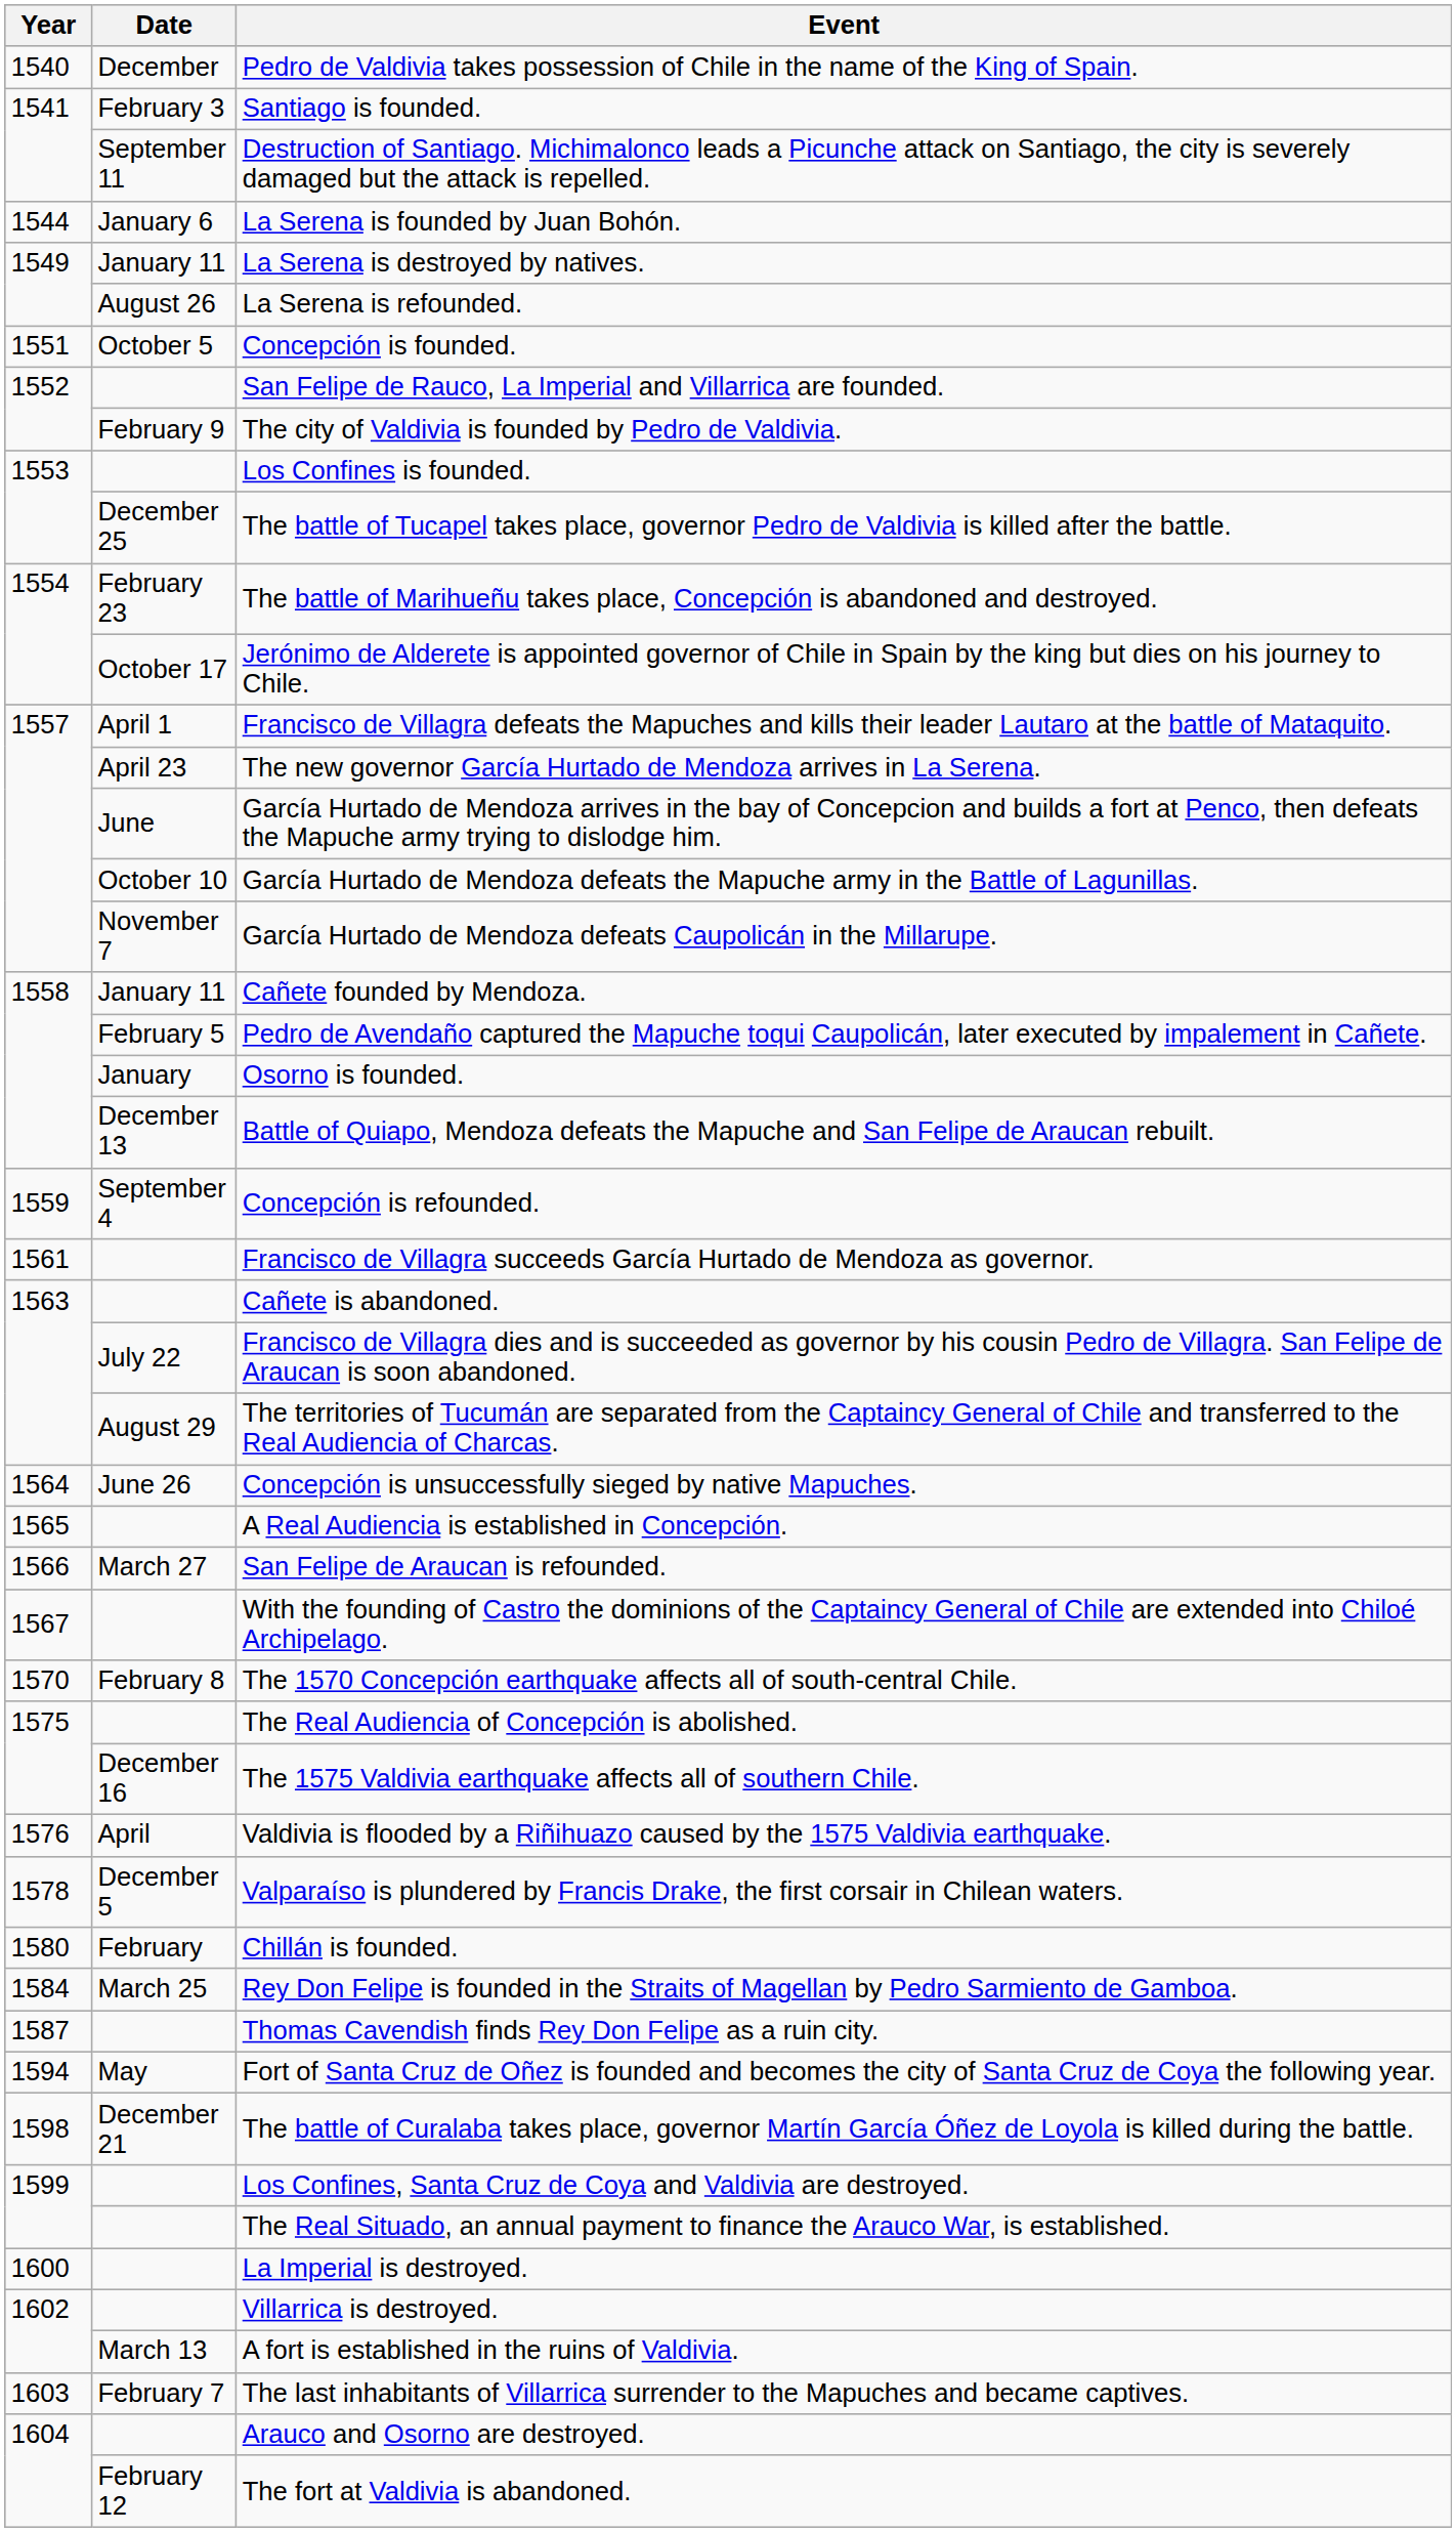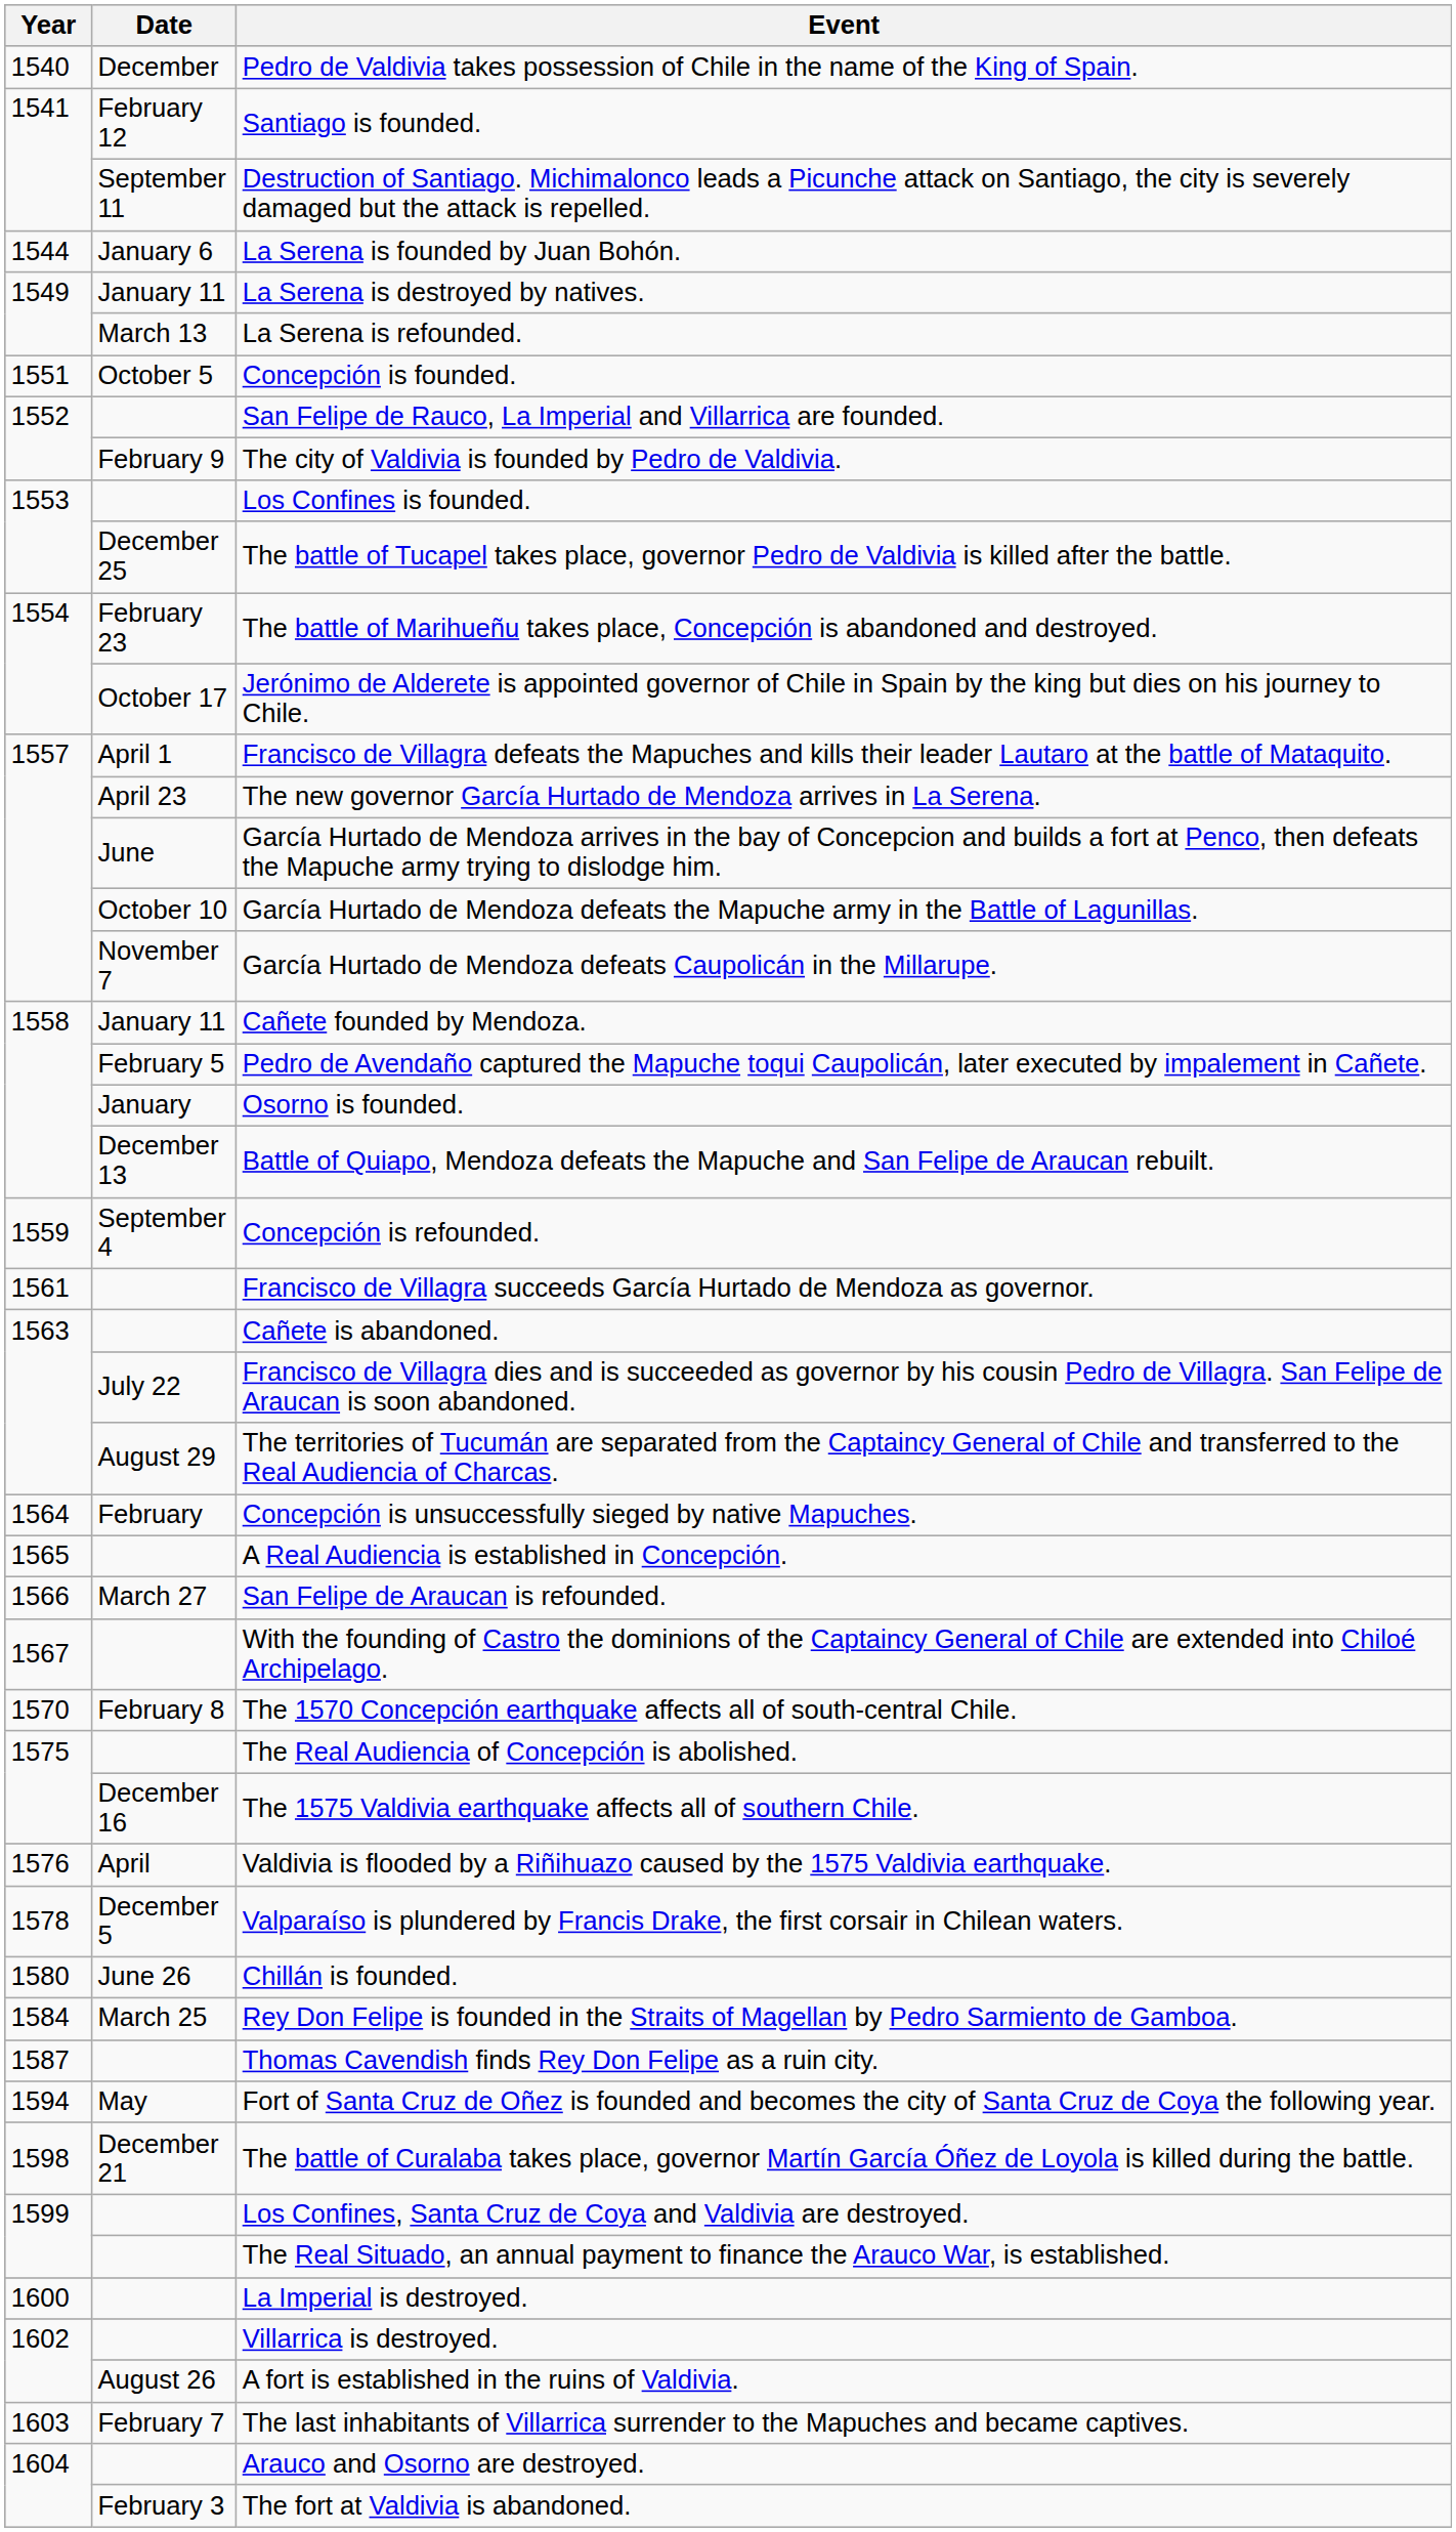Santiago is founded. | Date: February 3 -> February 12
La Serena is refounded. | Date: August 26 -> March 13
Concepción is unsuccessfully sieged by native Mapuches. | Date: June 26 -> February
Chillán is founded. | Date: February -> June 26
A fort is established in the ruins of Valdivia. | Date: March 13 -> August 26
The fort at Valdivia is abandoned. | Date: February 12 -> February 3
